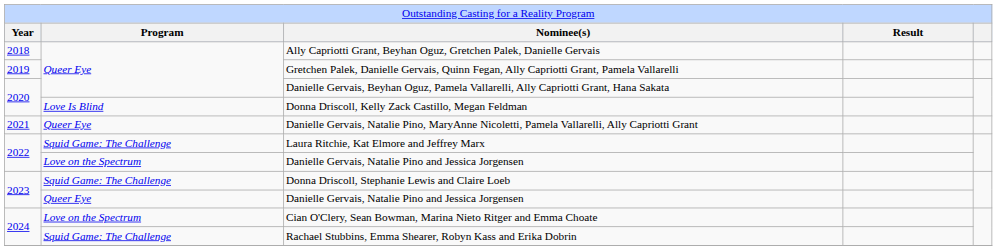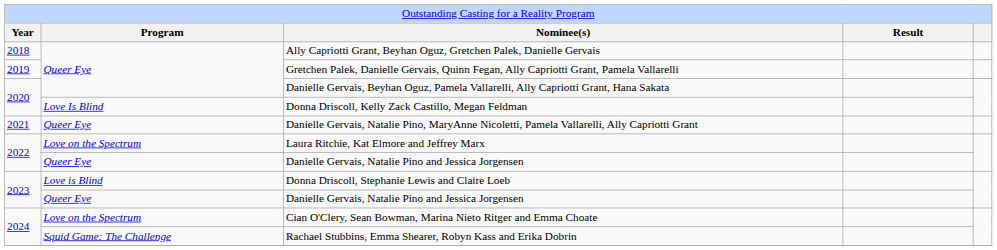Laura Ritchie, Kat Elmore and Jeffrey Marx | column 2: Squid Game: The Challenge -> Love on the Spectrum
2022 / Danielle Gervais, Natalie Pino and Jessica Jorgensen | column 2: Love on the Spectrum -> Queer Eye
Donna Driscoll, Stephanie Lewis and Claire Loeb | column 2: Squid Game: The Challenge -> Love is Blind
